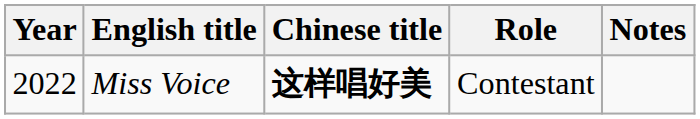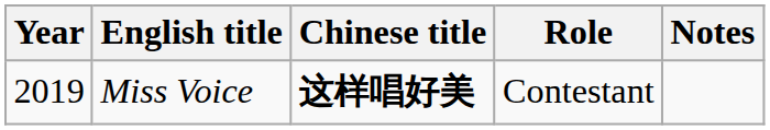Miss Voice | Year: 2022 -> 2019
